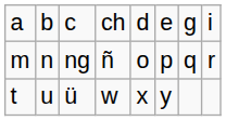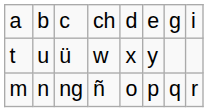rows swapped: ng <-> ü
